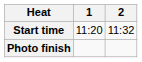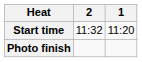columns swapped: 1 <-> 2
